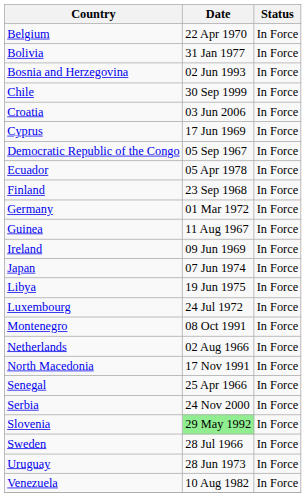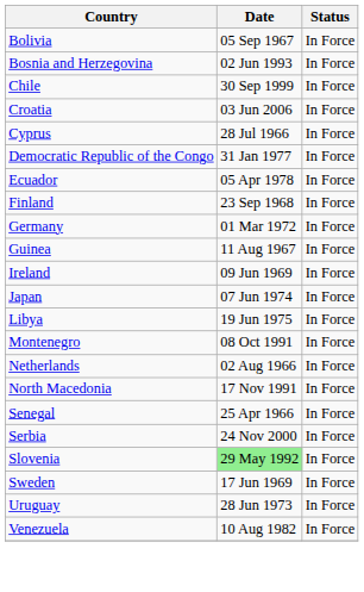- row: Belgium | 22 Apr 1970 | In Force
Bolivia | Date: 31 Jan 1977 -> 05 Sep 1967
Cyprus | Date: 17 Jun 1969 -> 28 Jul 1966
Democratic Republic of the Congo | Date: 05 Sep 1967 -> 31 Jan 1977
- row: Luxembourg | 24 Jul 1972 | In Force
Sweden | Date: 28 Jul 1966 -> 17 Jun 1969
